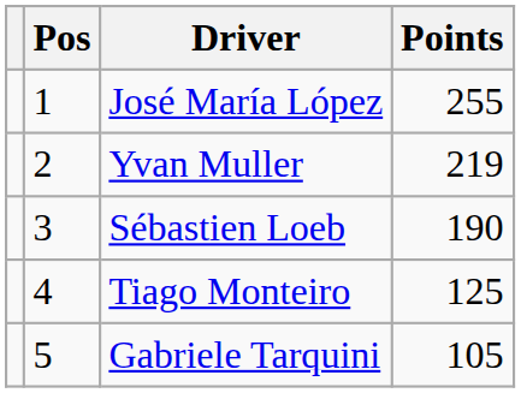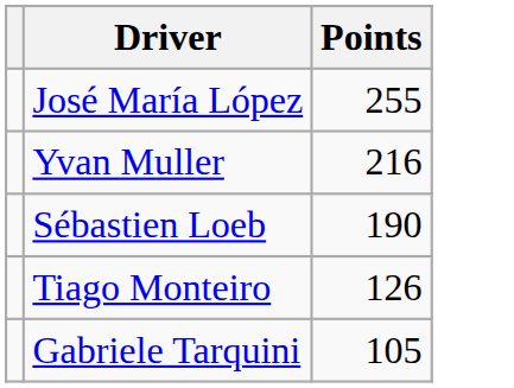- column: Pos | 1 | 2 | 3 | 4 | 5
Yvan Muller | Points: 219 -> 216
Tiago Monteiro | Points: 125 -> 126
